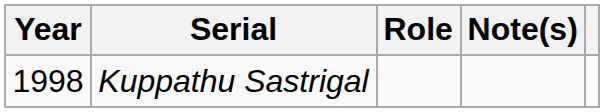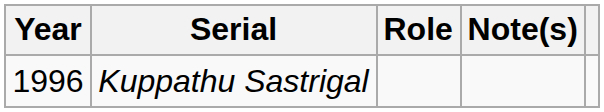Kuppathu Sastrigal | Year: 1998 -> 1996
